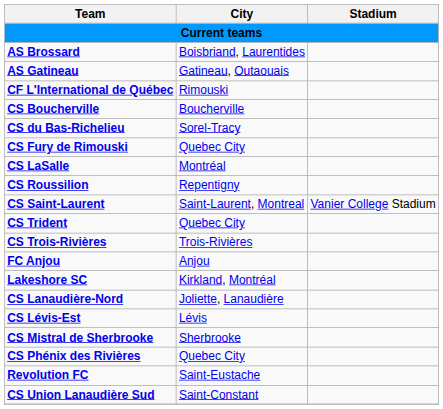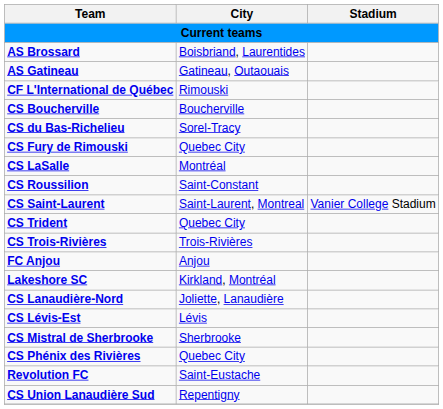CS Roussilion | City: Repentigny -> Saint-Constant
CS Union Lanaudière Sud | City: Saint-Constant -> Repentigny
